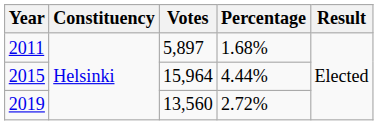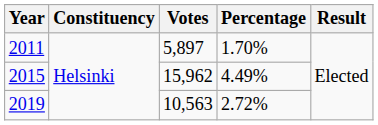2011 | Percentage: 1.68% -> 1.70%
2015 | Votes: 15,964 -> 15,962
2015 | Percentage: 4.44% -> 4.49%
2019 | Votes: 13,560 -> 10,563
